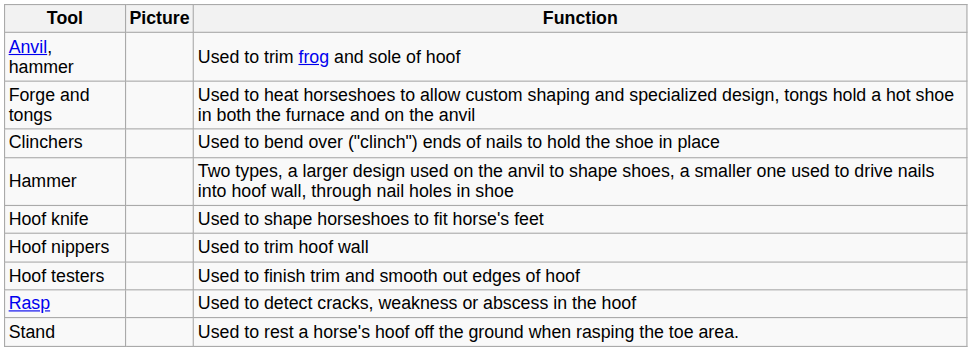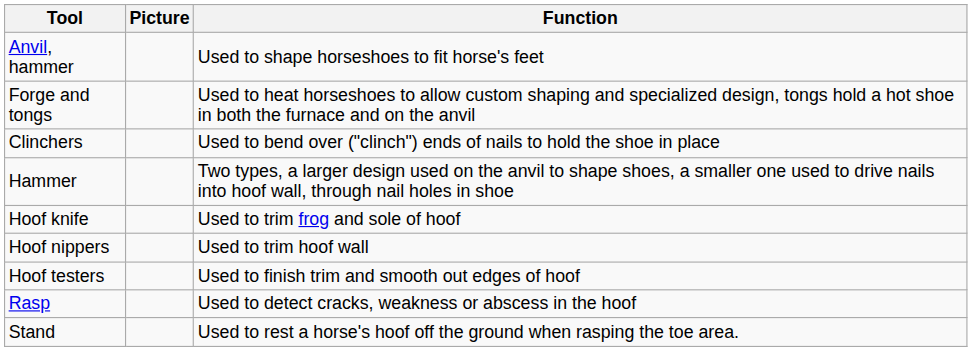Anvil, hammer | Function: Used to trim frog and sole of hoof -> Used to shape horseshoes to fit horse's feet
Hoof knife | Function: Used to shape horseshoes to fit horse's feet -> Used to trim frog and sole of hoof
